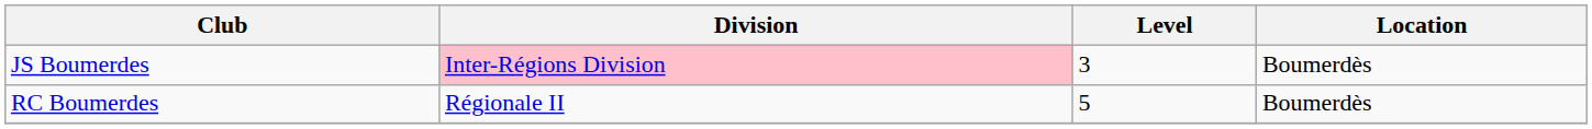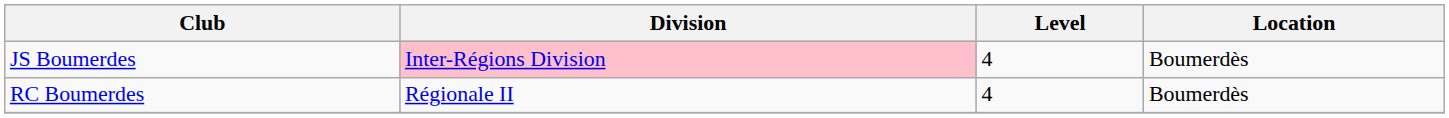JS Boumerdes | Level: 3 -> 4
RC Boumerdes | Level: 5 -> 4
